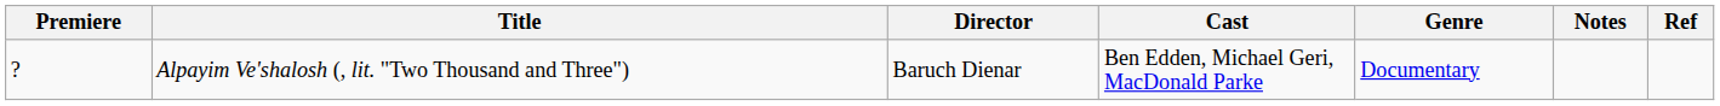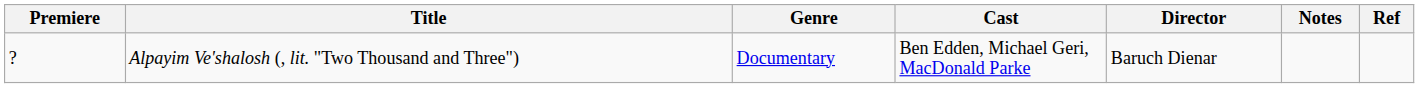columns swapped: Director <-> Genre
